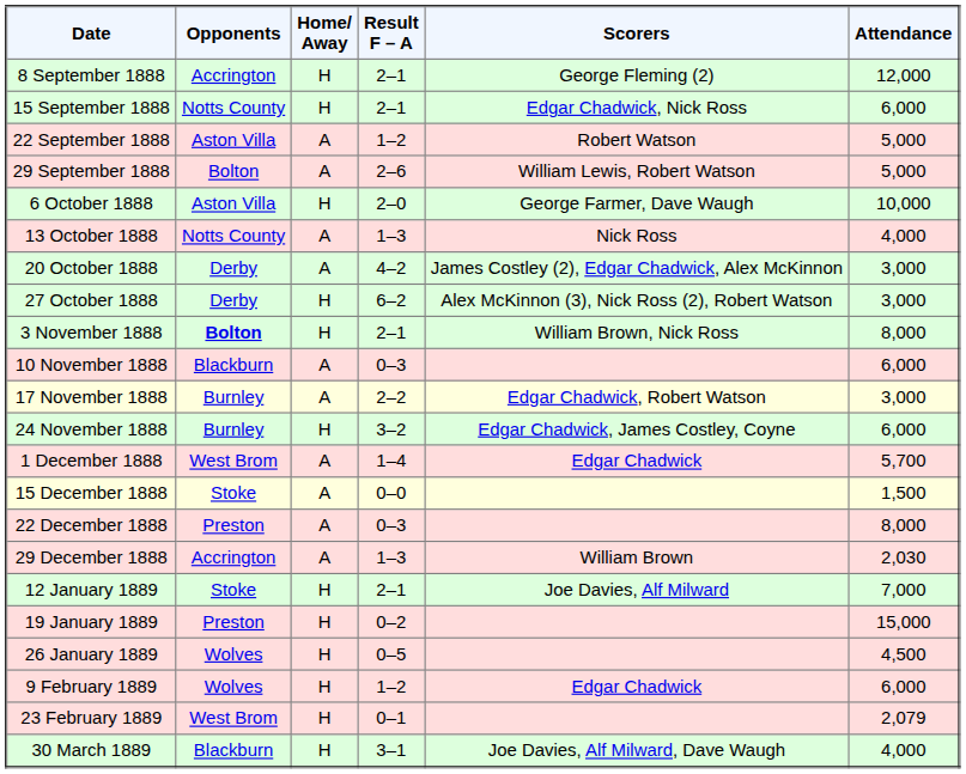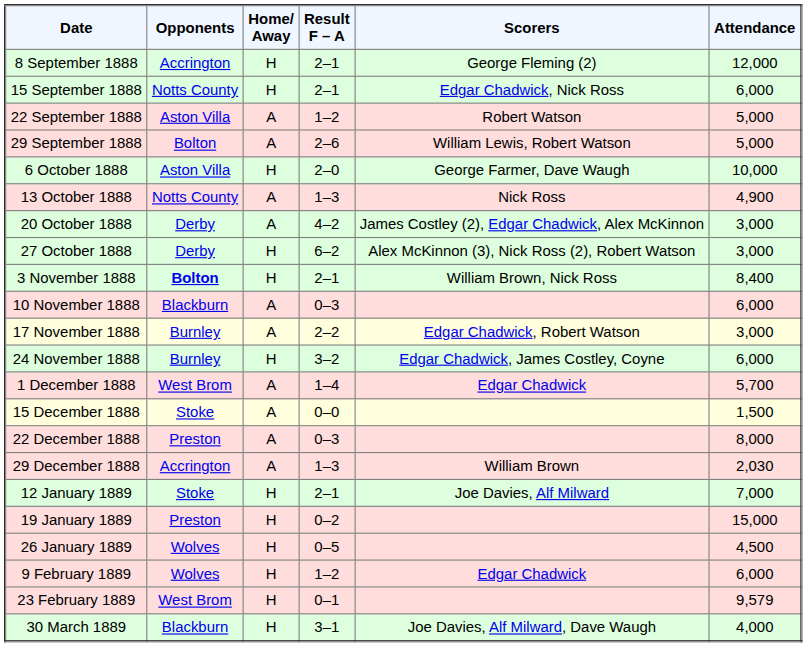13 October 1888 | Attendance: 4,000 -> 4,900
3 November 1888 | Attendance: 8,000 -> 8,400
23 February 1889 | Attendance: 2,079 -> 9,579
